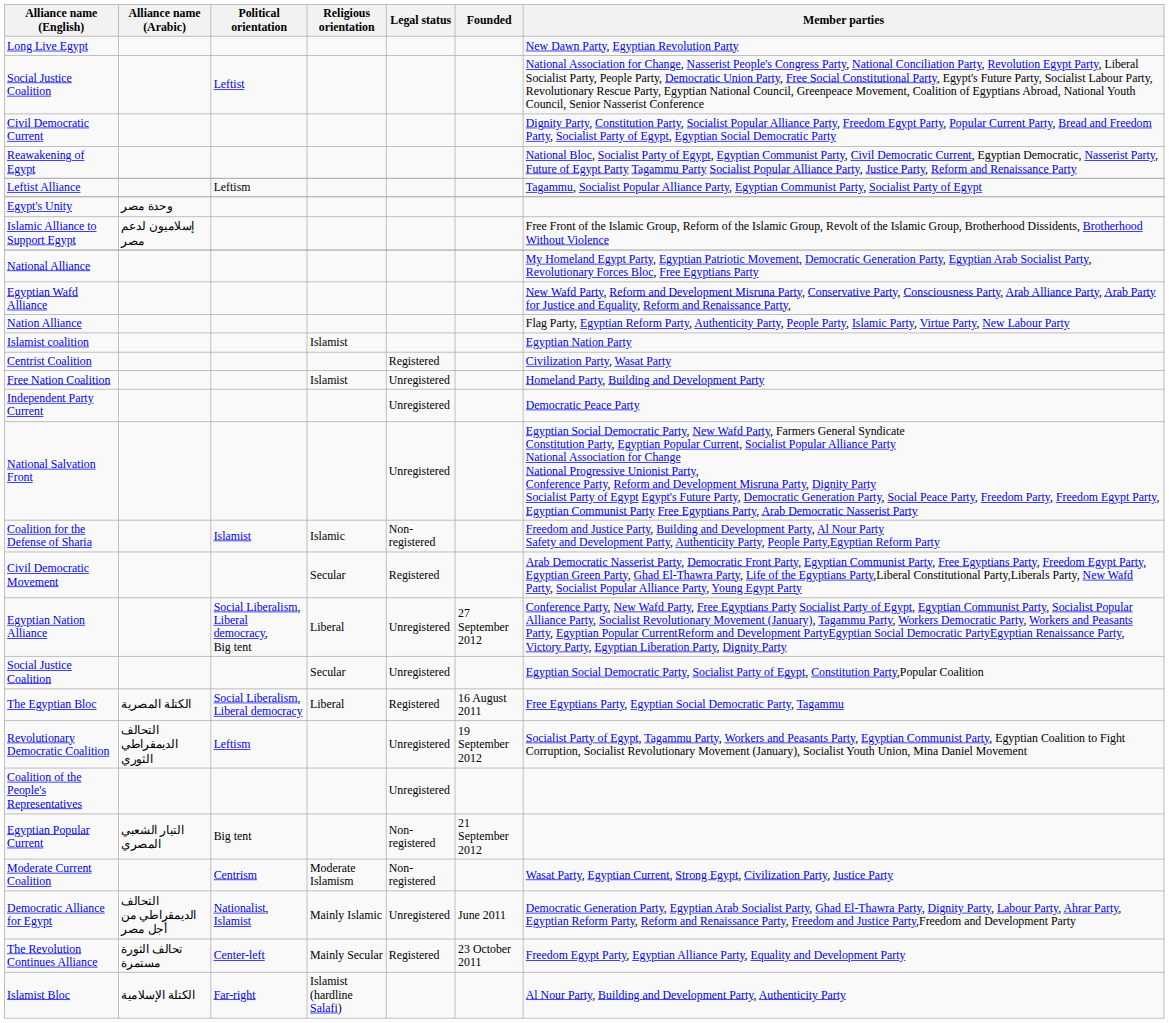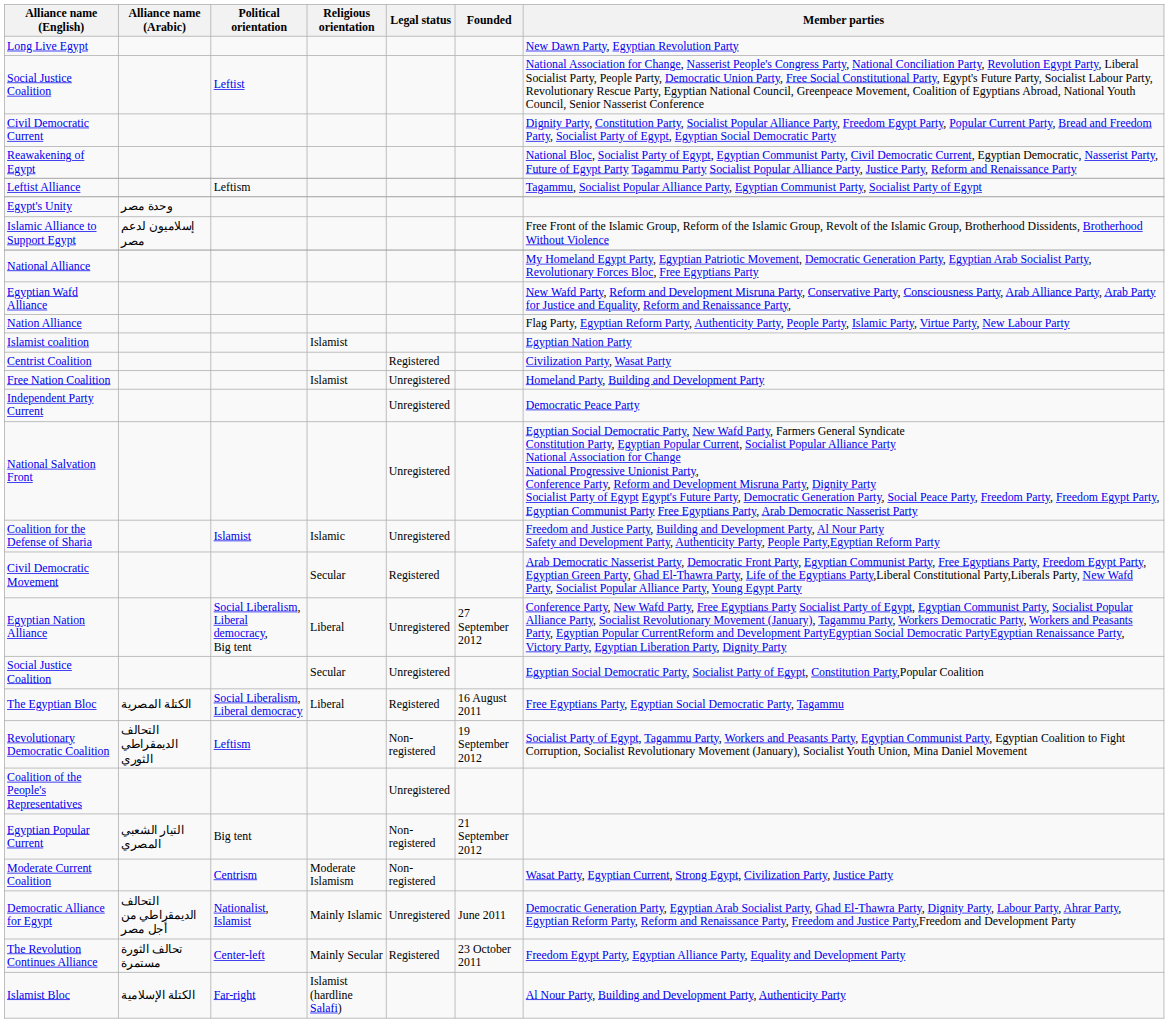Coalition for the Defense of Sharia | Legal status: Non-registered -> Unregistered
Revolutionary Democratic Coalition | Legal status: Unregistered -> Non-registered
